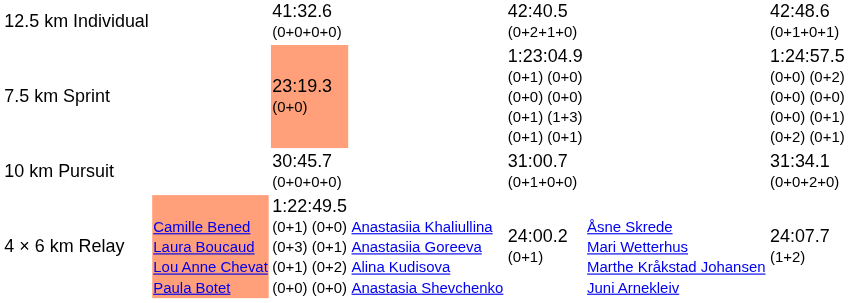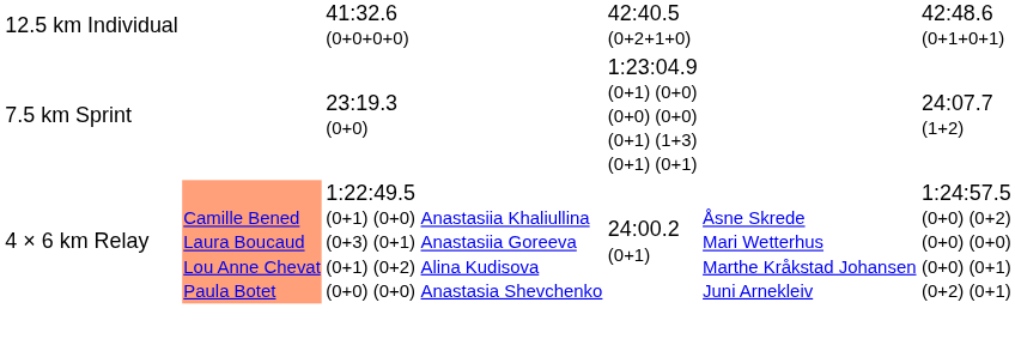7.5 km Sprint | column 3: lightsalmon background -> no background
7.5 km Sprint | column 7: 1:24:57.5 (0+0) (0+2) (0+0) (0+0) (0+0) (0+1) (0+2) (0+1) -> 24:07.7 (1+2)
- row: 10 km Pursuit | 30:45.7 (0+0+0+0) | 31:00.7 (0+1+0+0) | 31:34.1 (0+0+2+0)
4 × 6 km Relay | column 7: 24:07.7 (1+2) -> 1:24:57.5 (0+0) (0+2) (0+0) (0+0) (0+0) (0+1) (0+2) (0+1)
